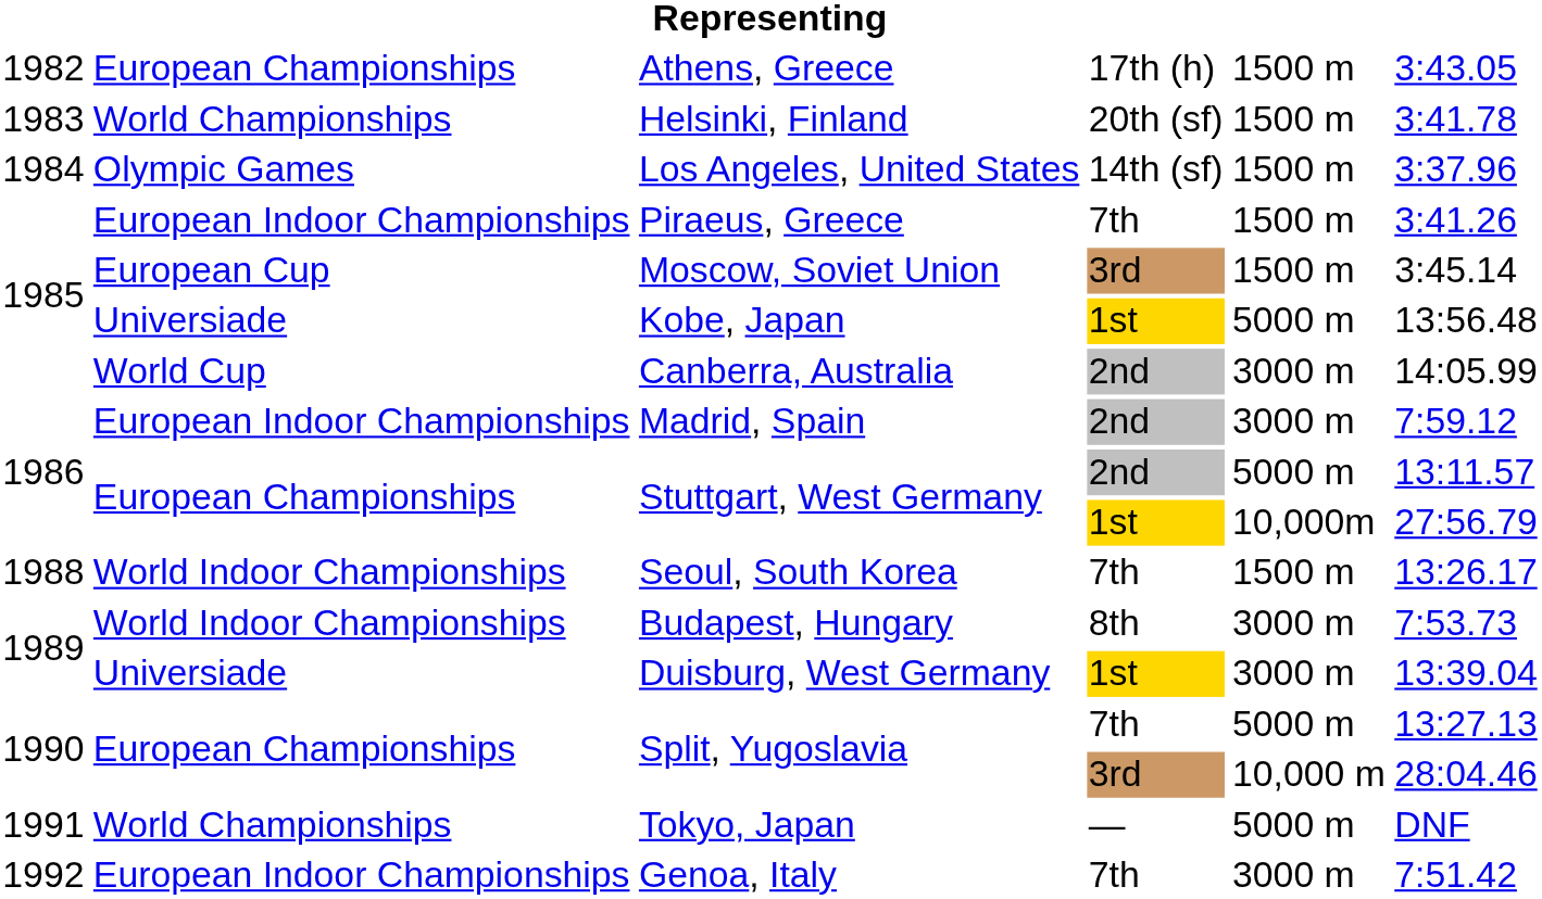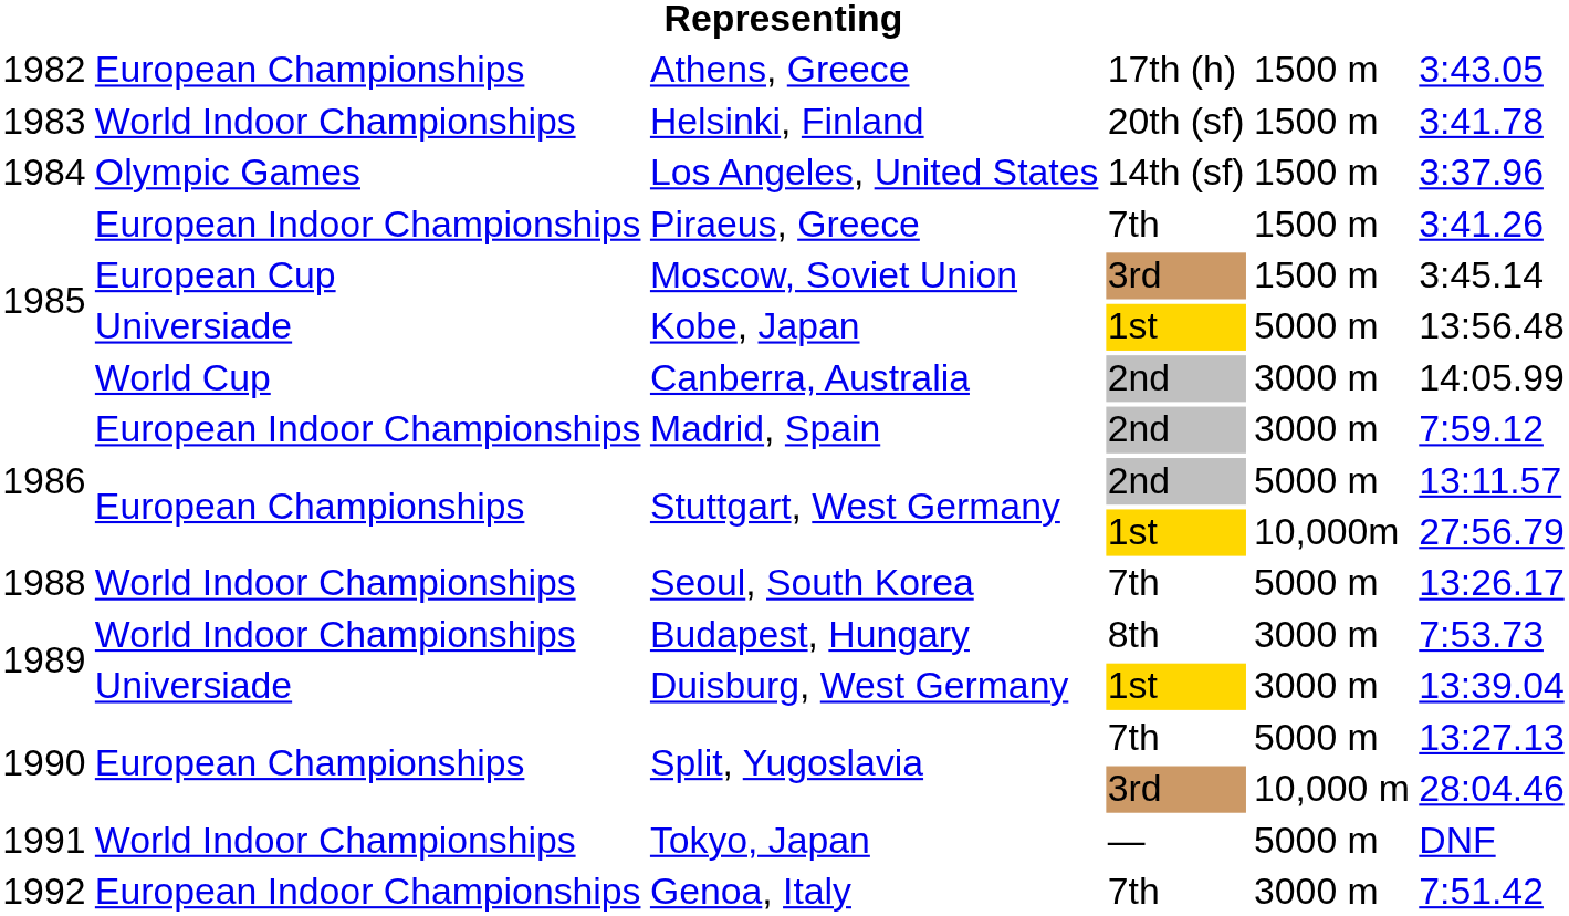Helsinki, Finland | column 2: World Championships -> World Indoor Championships
Seoul, South Korea | column 5: 1500 m -> 5000 m
Tokyo, Japan | column 2: World Championships -> World Indoor Championships
